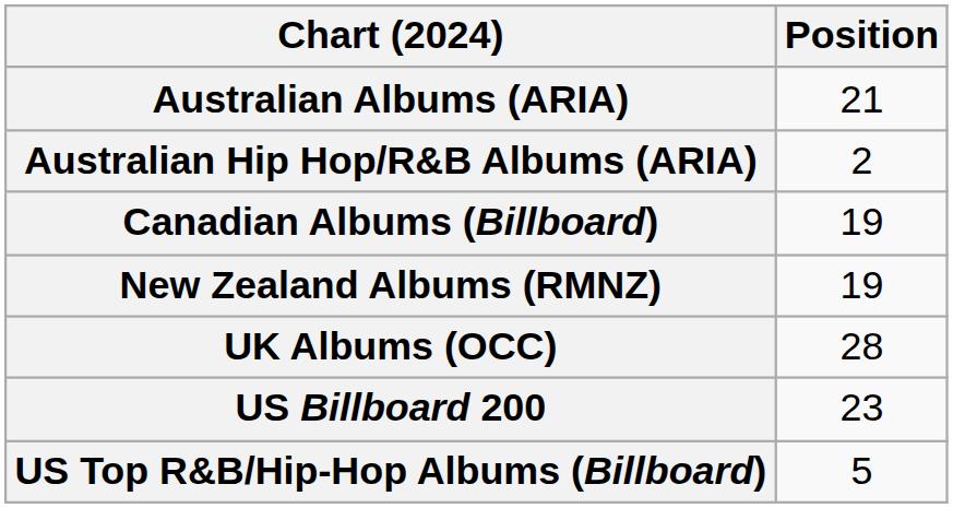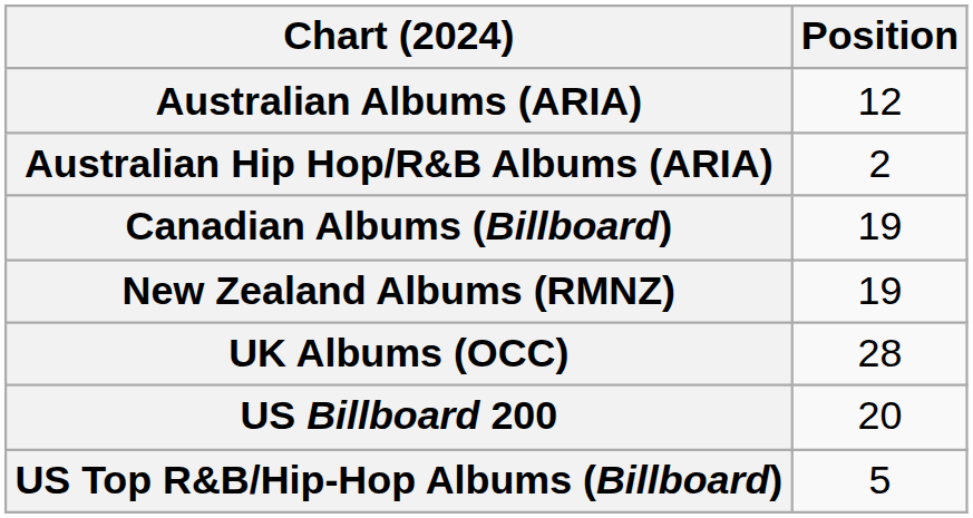Australian Albums (ARIA) | Position: 21 -> 12
US Billboard 200 | Position: 23 -> 20
